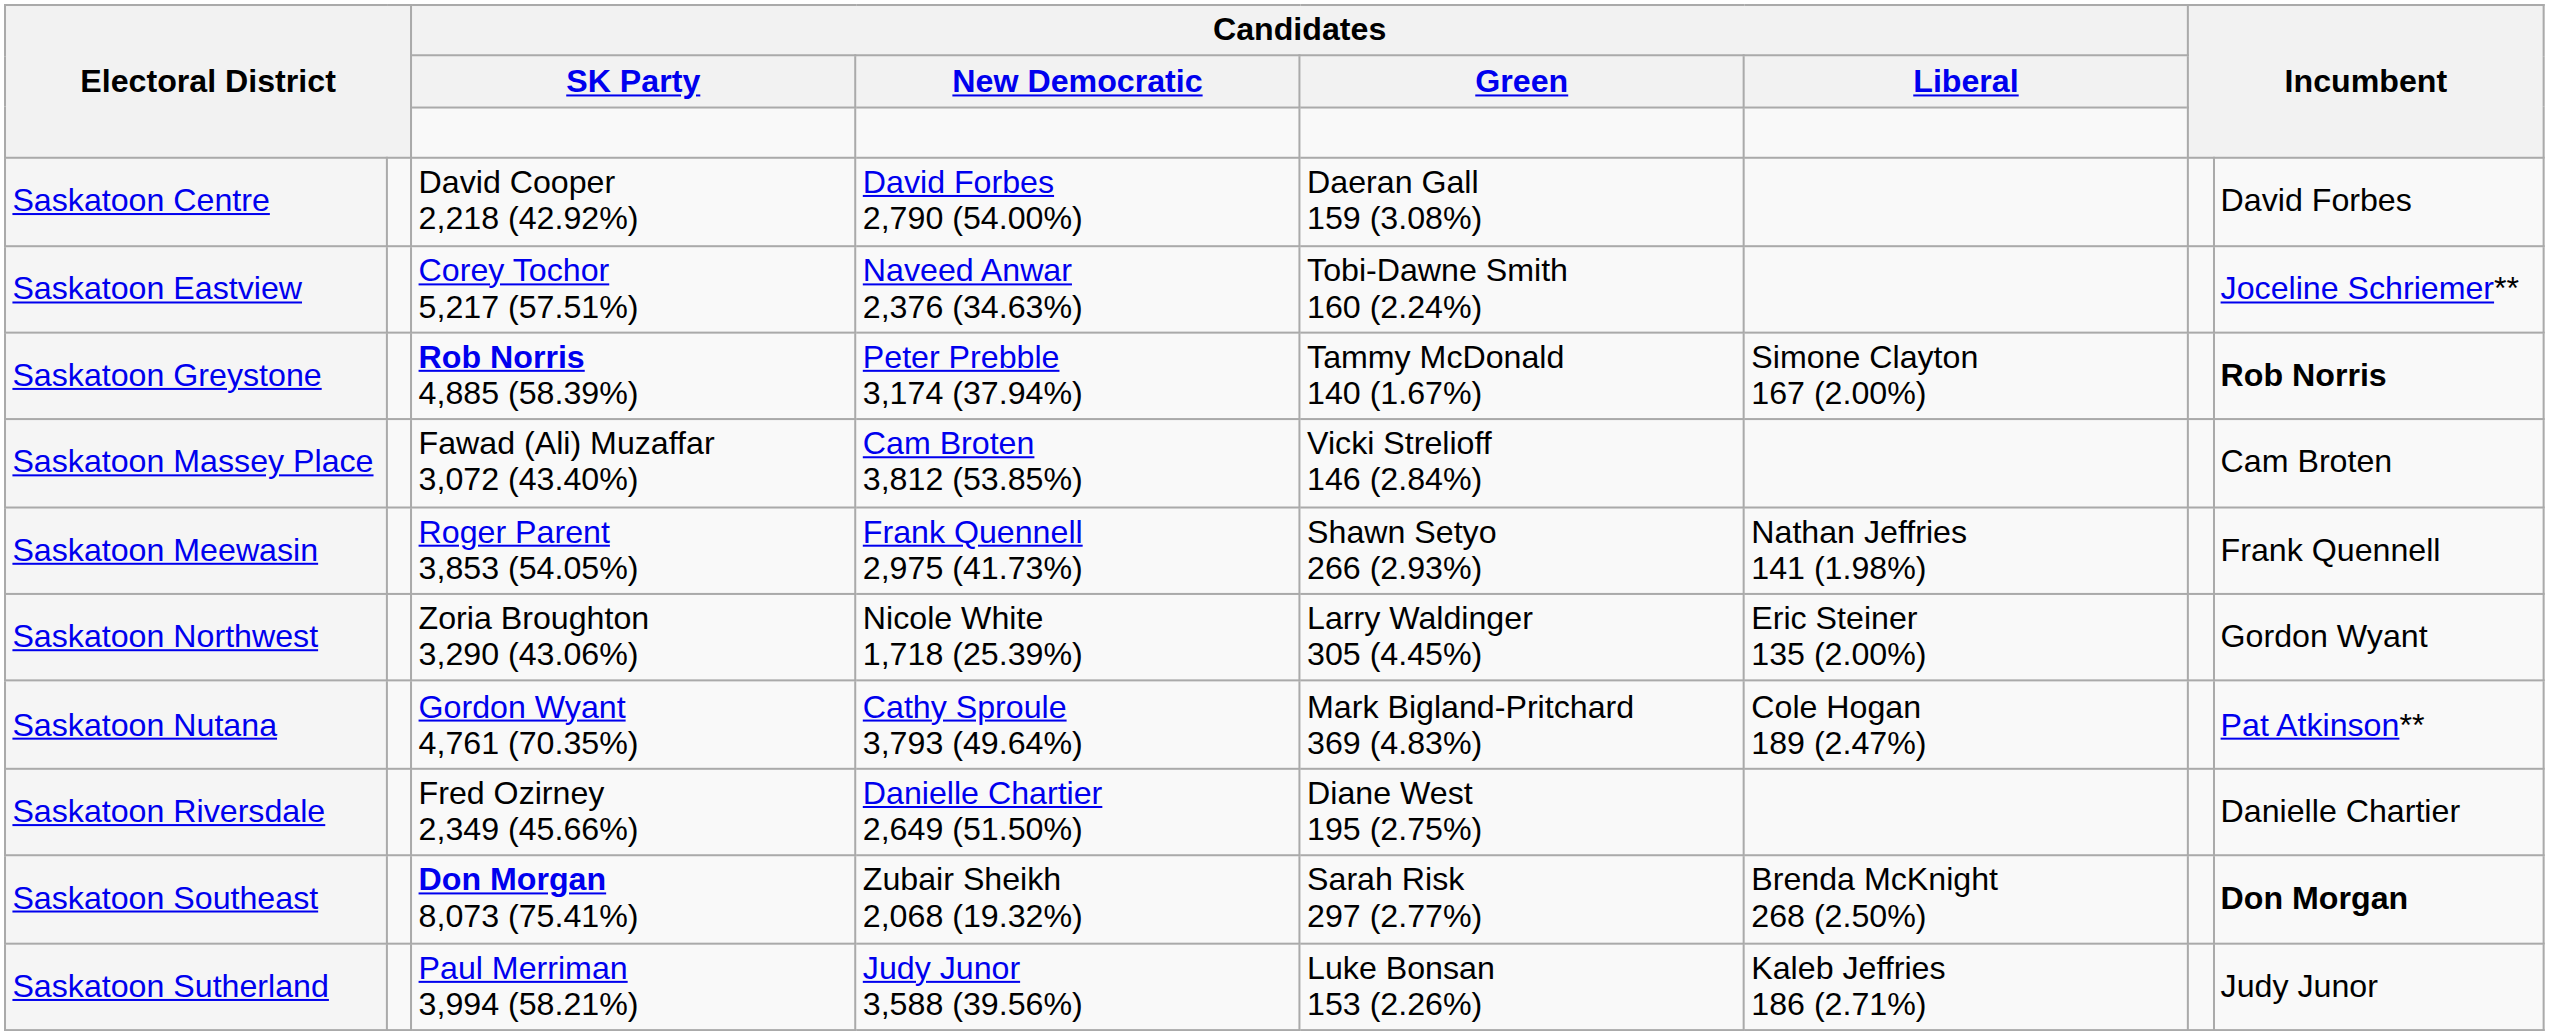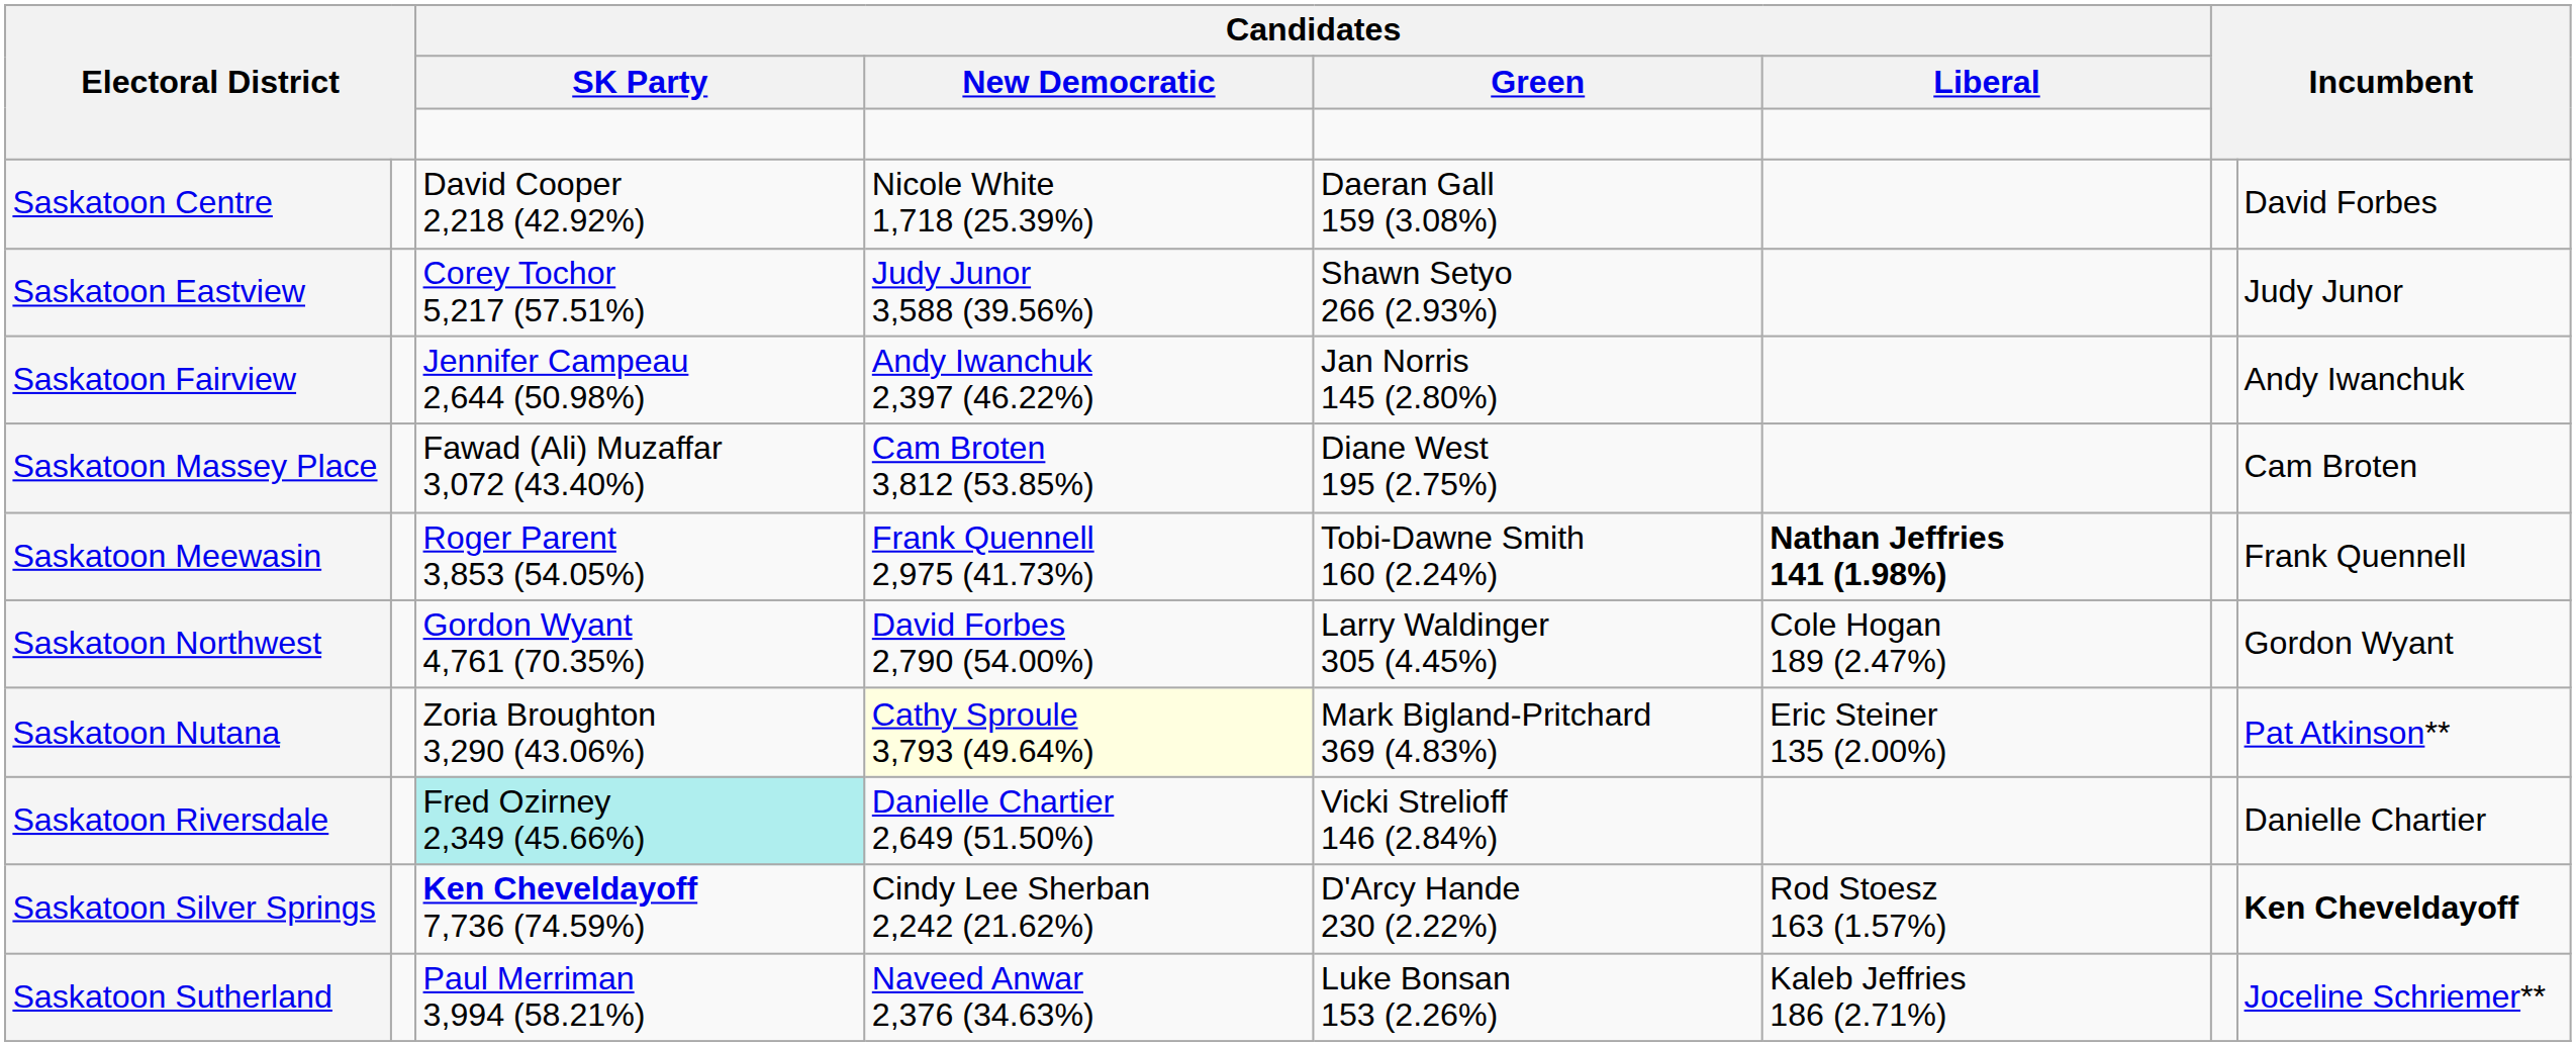Saskatoon Centre | Candidates / New Democratic: David Forbes 2,790 (54.00%) -> Nicole White 1,718 (25.39%)
Saskatoon Eastview | Candidates / New Democratic: Naveed Anwar 2,376 (34.63%) -> Judy Junor 3,588 (39.56%)
Saskatoon Eastview | Candidates / Green: Tobi-Dawne Smith 160 (2.24%) -> Shawn Setyo 266 (2.93%)
Saskatoon Eastview | column 8: Joceline Schriemer** -> Judy Junor
+ row: Saskatoon Fairview | Jennifer Campeau 2,644 (50.98%) | Andy Iwanchuk 2,397 (46.22%) | Jan Norris 145 (2.80%) | Andy Iwanchuk
- row: Saskatoon Greystone | Rob Norris 4,885 (58.39%) | Peter Prebble 3,174 (37.94%) | Tammy McDonald 140 (1.67%) | Simone Clayton 167 (2.00%) | Rob Norris
Saskatoon Massey Place | Candidates / Green: Vicki Strelioff 146 (2.84%) -> Diane West 195 (2.75%)
Saskatoon Meewasin | Candidates / Green: Shawn Setyo 266 (2.93%) -> Tobi-Dawne Smith 160 (2.24%)
Saskatoon Meewasin | Candidates / Liberal: normal -> bold
Saskatoon Northwest | Candidates / SK Party: Zoria Broughton 3,290 (43.06%) -> Gordon Wyant 4,761 (70.35%)
Saskatoon Northwest | Candidates / New Democratic: Nicole White 1,718 (25.39%) -> David Forbes 2,790 (54.00%)
Saskatoon Northwest | Candidates / Liberal: Eric Steiner 135 (2.00%) -> Cole Hogan 189 (2.47%)
Saskatoon Nutana | Candidates / SK Party: Gordon Wyant 4,761 (70.35%) -> Zoria Broughton 3,290 (43.06%)
Saskatoon Nutana | Candidates / New Democratic: no background -> lightyellow background
Saskatoon Nutana | Candidates / Liberal: Cole Hogan 189 (2.47%) -> Eric Steiner 135 (2.00%)
Saskatoon Riversdale | Candidates / SK Party: no background -> paleturquoise background
Saskatoon Riversdale | Candidates / Green: Diane West 195 (2.75%) -> Vicki Strelioff 146 (2.84%)
+ row: Saskatoon Silver Springs | Ken Cheveldayoff 7,736 (74.59%) | Cindy Lee Sherban 2,242 (21.62%) | D'Arcy Hande 230 (2.22%) | Rod Stoesz 163 (1.57%) | Ken Cheveldayoff
- row: Saskatoon Southeast | Don Morgan 8,073 (75.41%) | Zubair Sheikh 2,068 (19.32%) | Sarah Risk 297 (2.77%) | Brenda McKnight 268 (2.50%) | Don Morgan
Saskatoon Sutherland | Candidates / New Democratic: Judy Junor 3,588 (39.56%) -> Naveed Anwar 2,376 (34.63%)
Saskatoon Sutherland | column 8: Judy Junor -> Joceline Schriemer**
